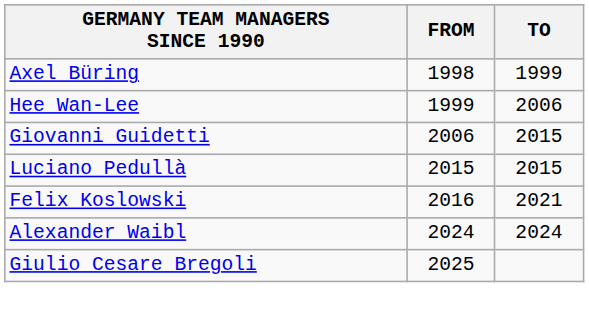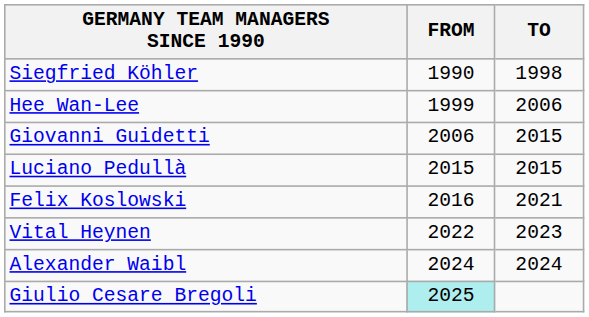+ row: Siegfried Köhler | 1990 | 1998
- row: Axel Büring | 1998 | 1999
+ row: Vital Heynen | 2022 | 2023
Giulio Cesare Bregoli | FROM: no background -> paleturquoise background
